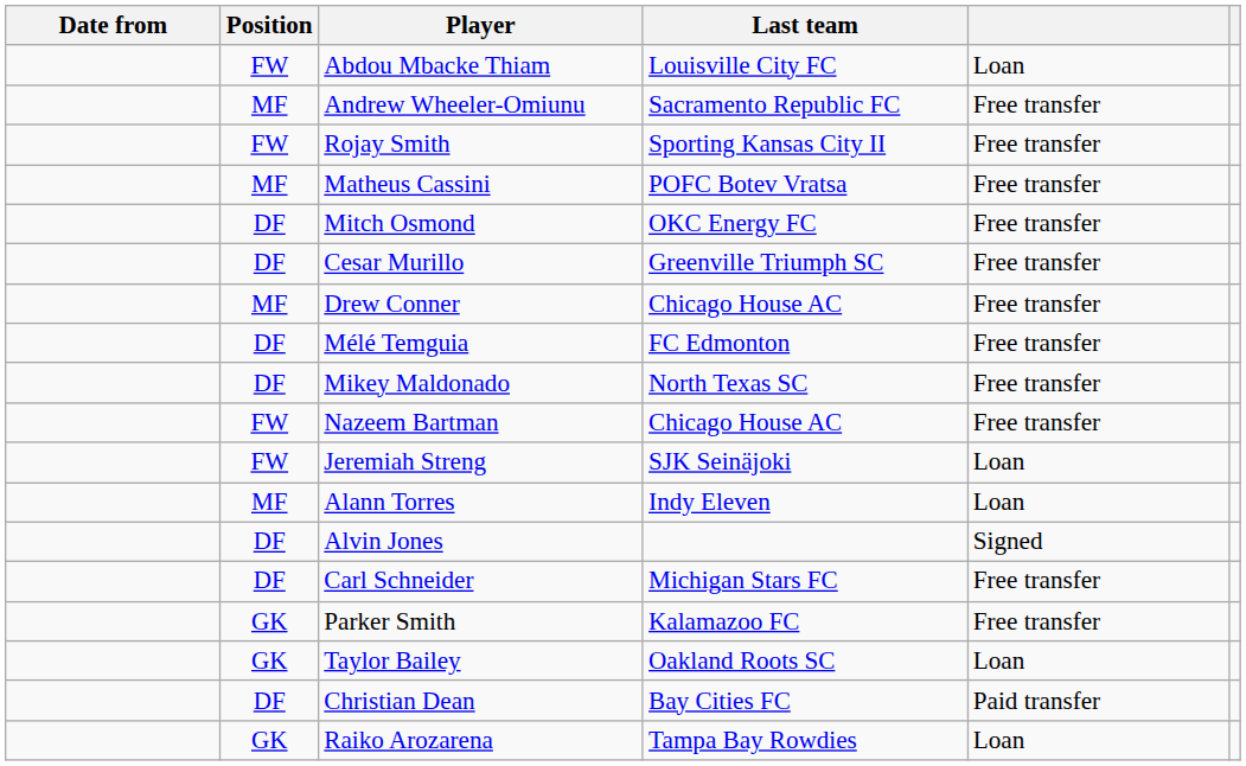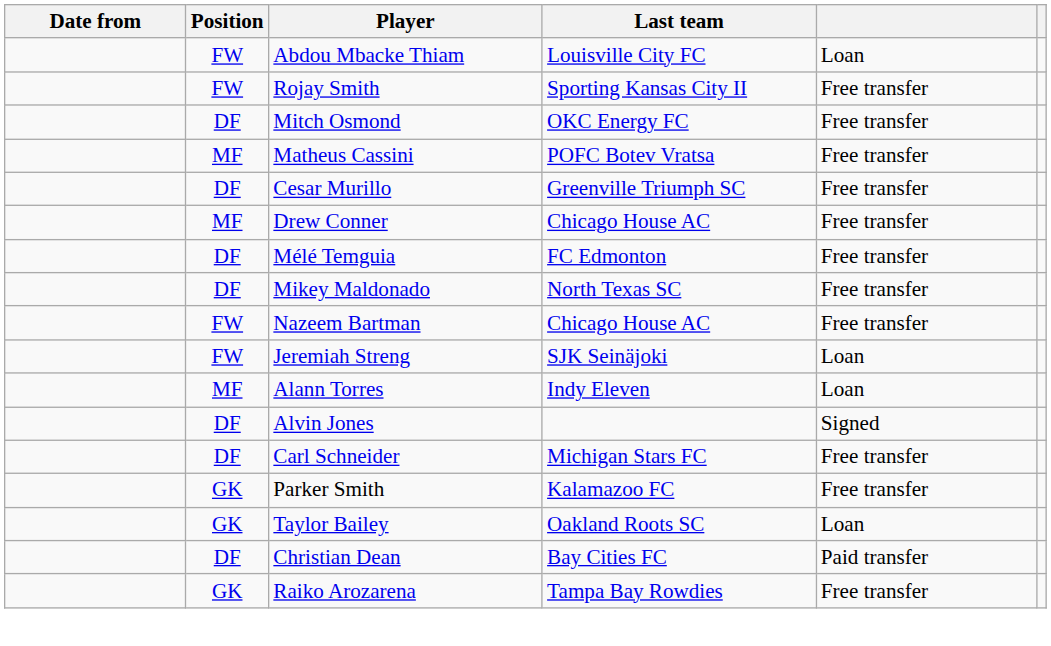- row: MF | Andrew Wheeler-Omiunu | Sacramento Republic FC | Free transfer
rows swapped: Matheus Cassini <-> Mitch Osmond
Raiko Arozarena | column 5: Loan -> Free transfer
